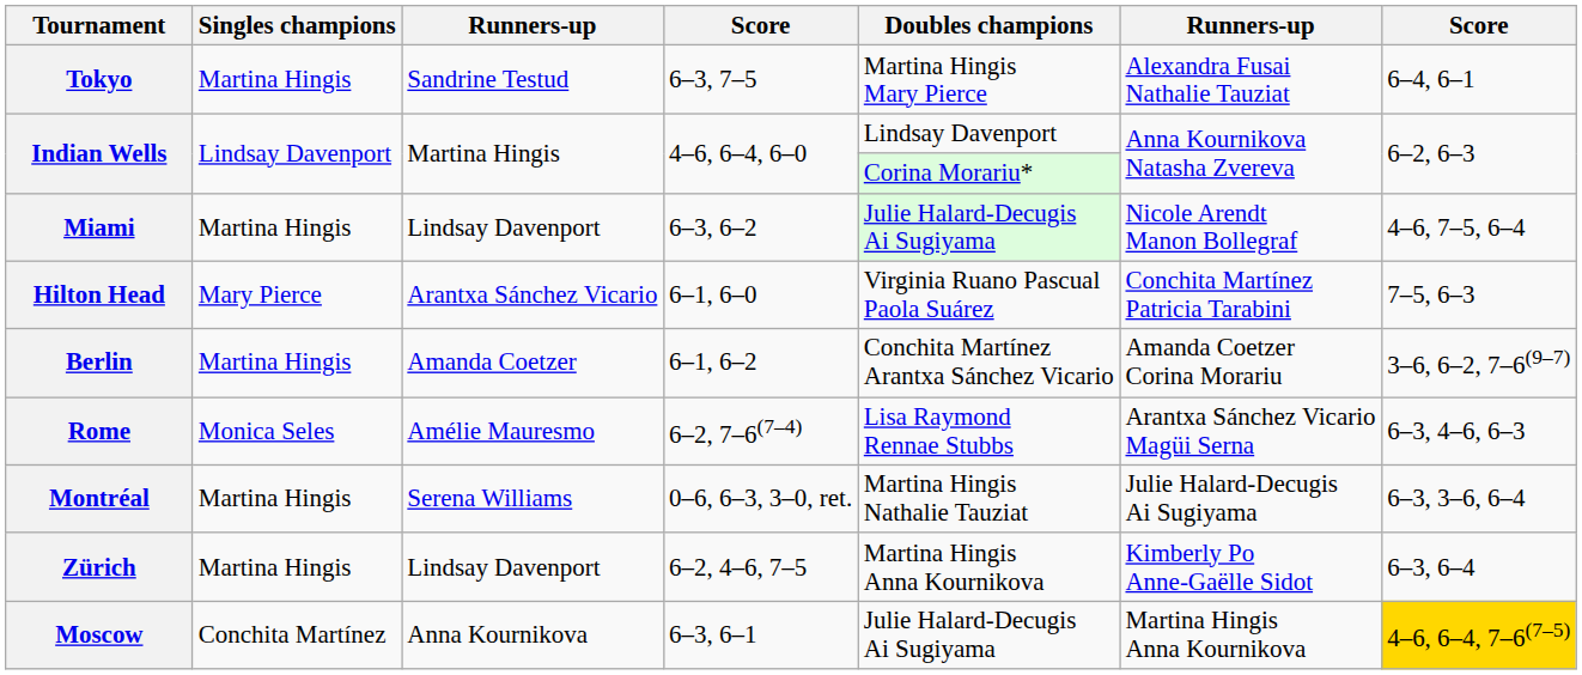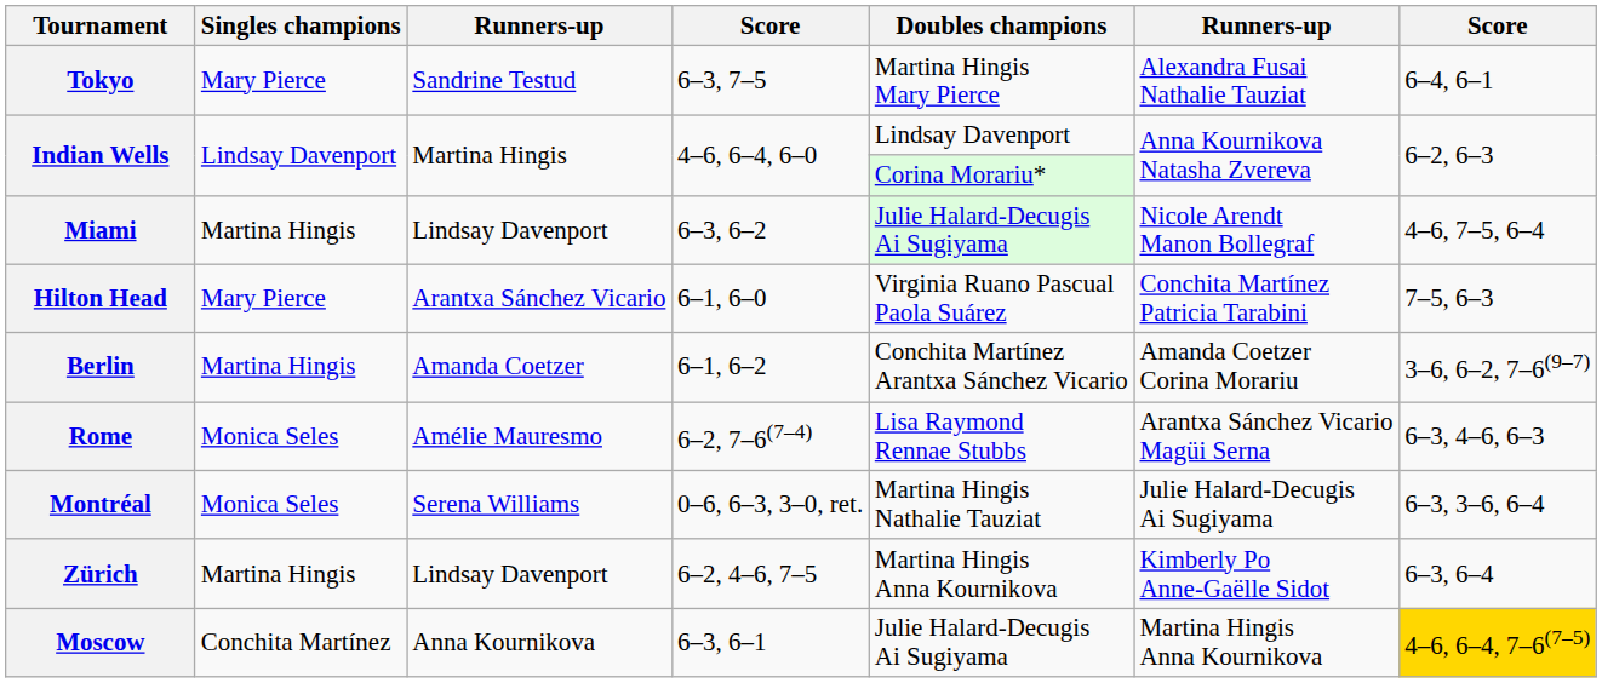Tokyo | Singles champions: Martina Hingis -> Mary Pierce
Montréal | Singles champions: Martina Hingis -> Monica Seles
